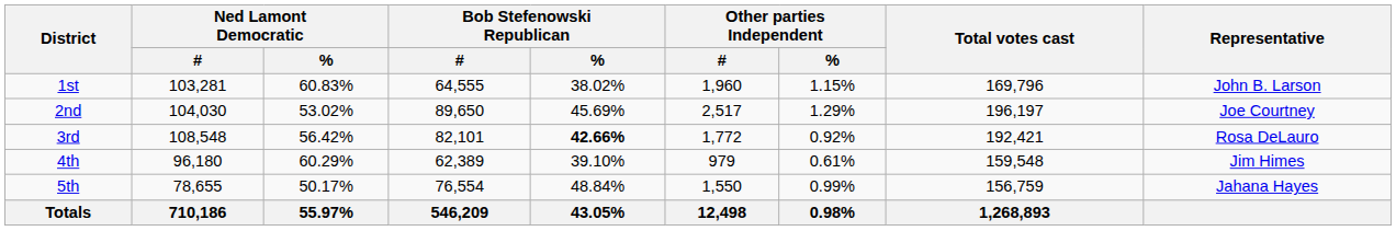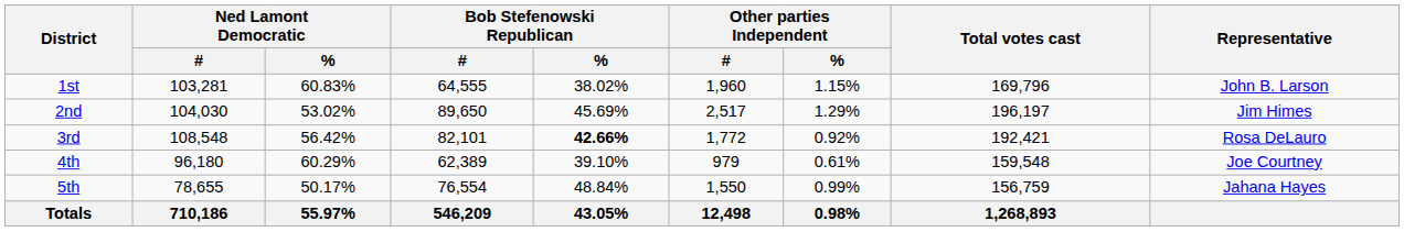2nd | Representative: Joe Courtney -> Jim Himes
4th | Representative: Jim Himes -> Joe Courtney
